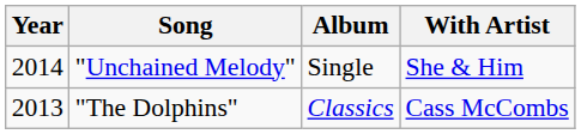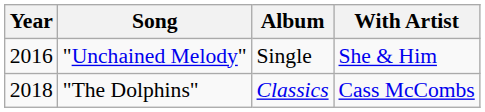"Unchained Melody" | Year: 2014 -> 2016
"The Dolphins" | Year: 2013 -> 2018
